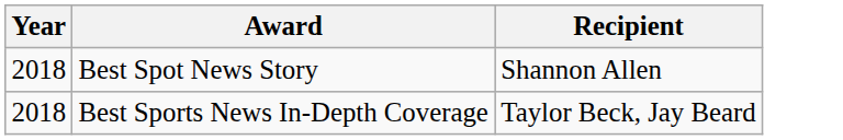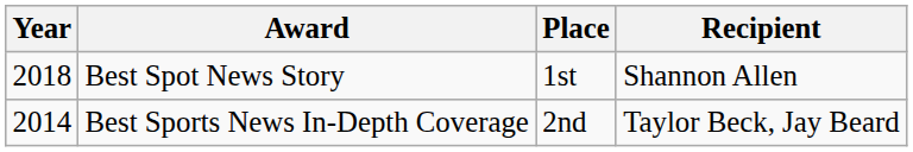+ column: Place | 1st | 2nd
Best Sports News In-Depth Coverage | Year: 2018 -> 2014
